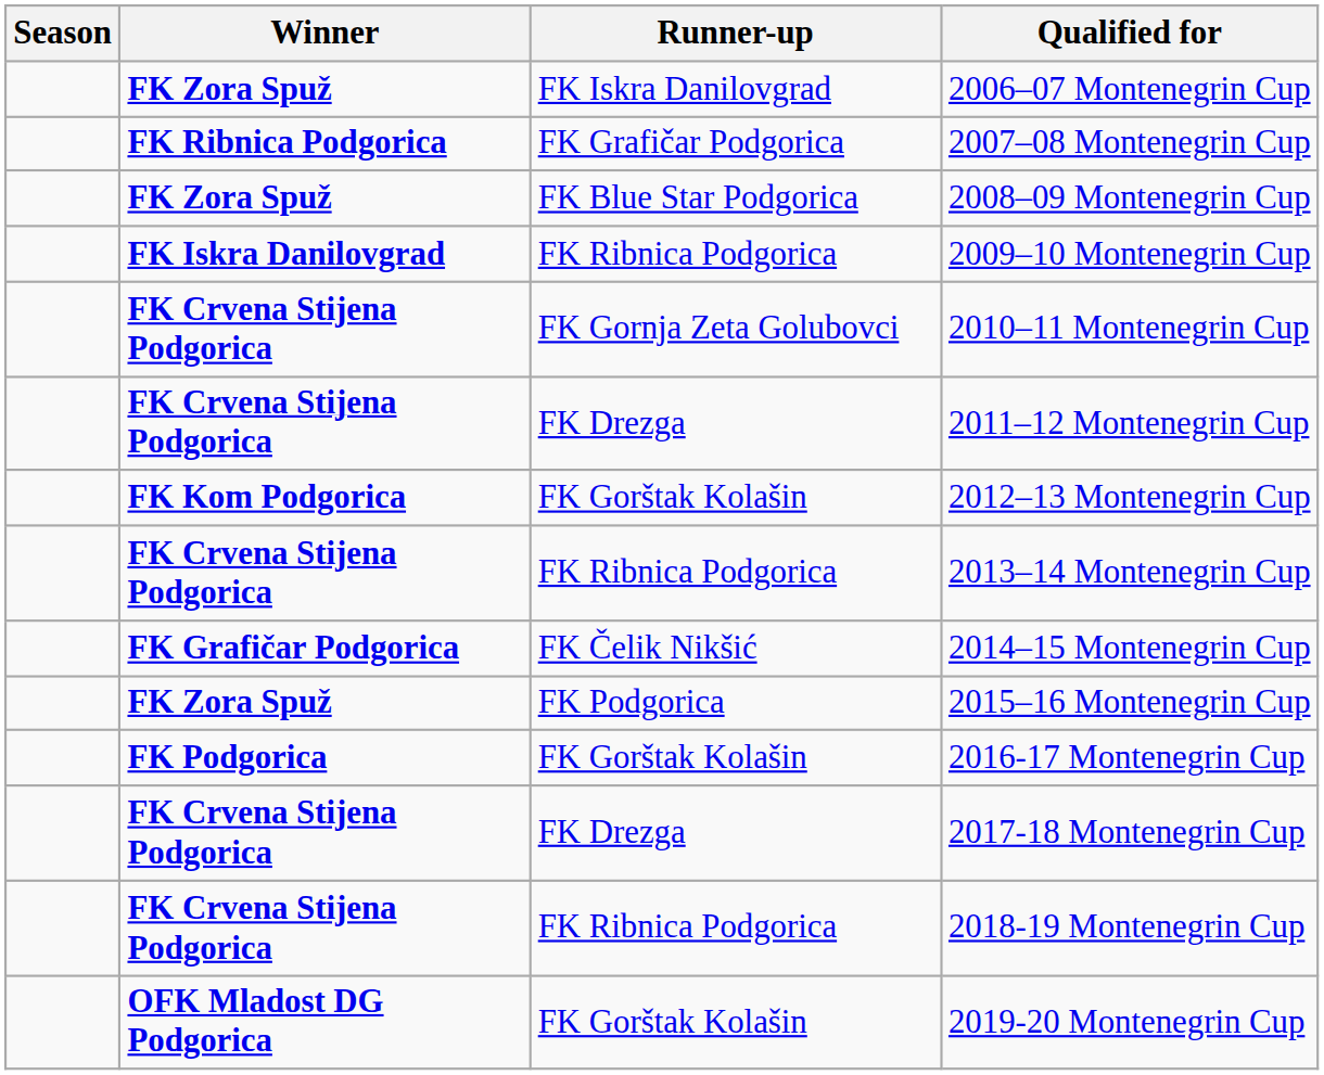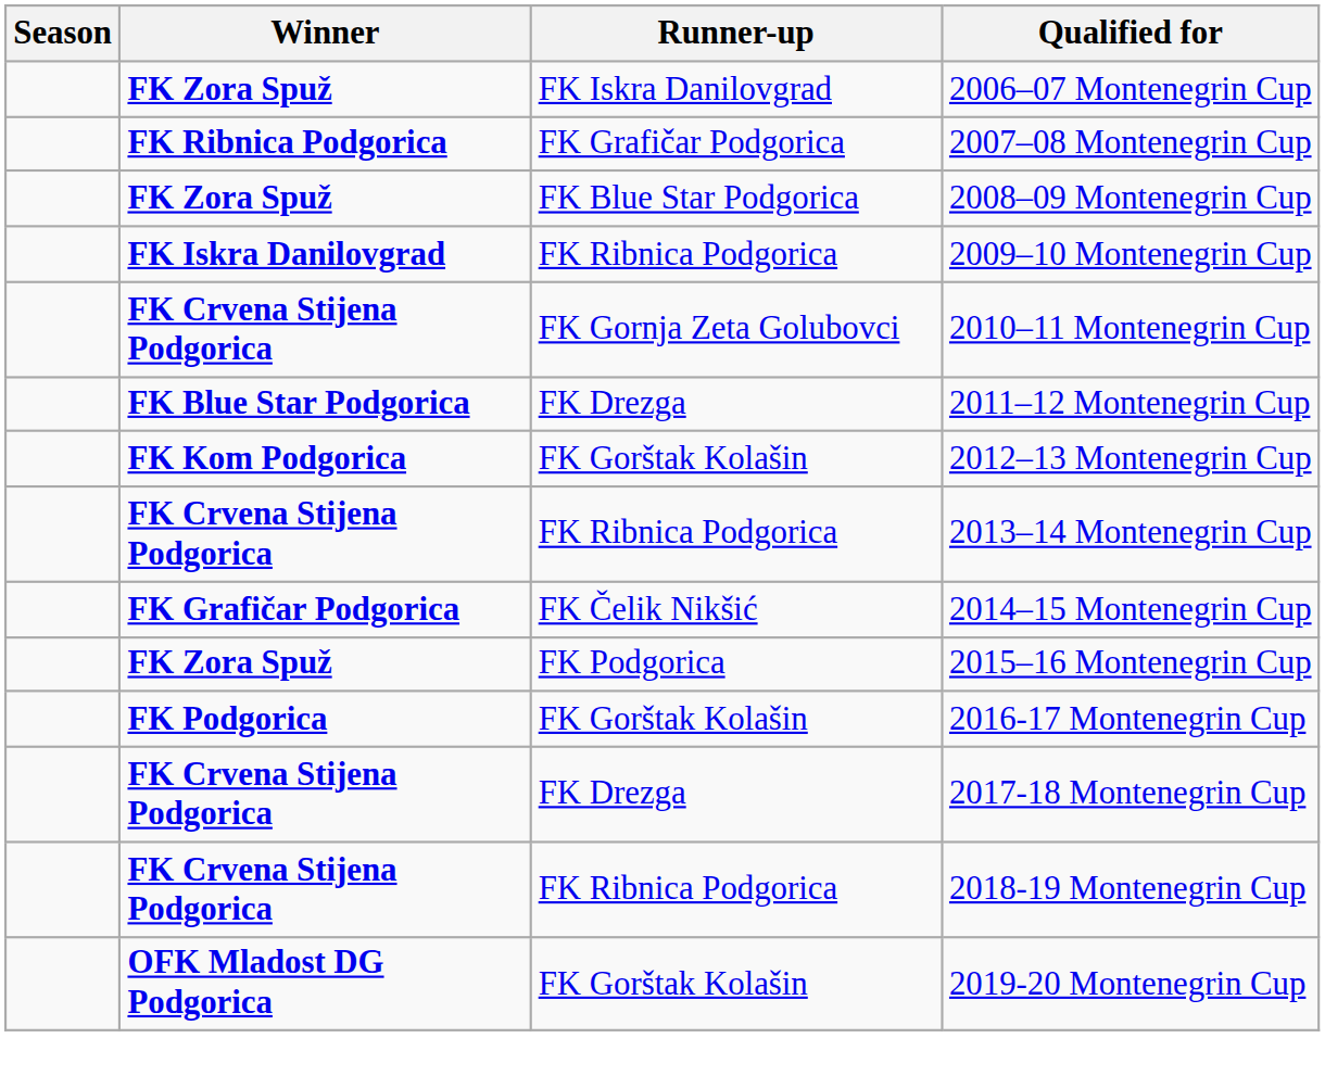2011–12 Montenegrin Cup | Winner: FK Crvena Stijena Podgorica -> FK Blue Star Podgorica
